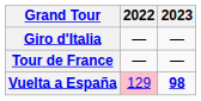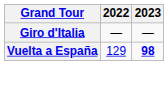- row: Tour de France | — | —
Vuelta a España | 2022: pink background -> no background
